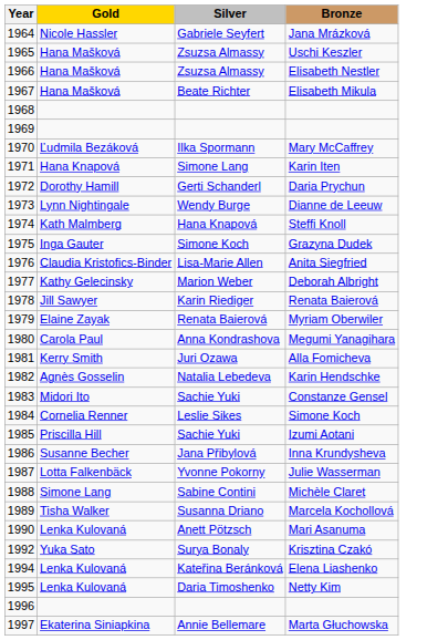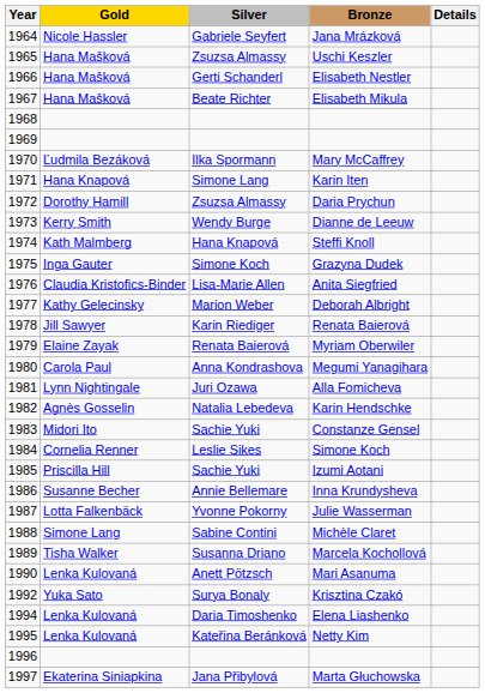+ column: Details
Elisabeth Nestler | Silver: Zsuzsa Almassy -> Gerti Schanderl
Daria Prychun | Silver: Gerti Schanderl -> Zsuzsa Almassy
Dianne de Leeuw | Gold: Lynn Nightingale -> Kerry Smith
Alla Fomicheva | Gold: Kerry Smith -> Lynn Nightingale
Inna Krundysheva | Silver: Jana Přibylová -> Annie Bellemare
Elena Liashenko | Silver: Kateřina Beránková -> Daria Timoshenko
Netty Kim | Silver: Daria Timoshenko -> Kateřina Beránková
Marta Głuchowska | Silver: Annie Bellemare -> Jana Přibylová
